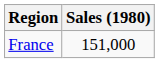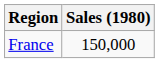France | Sales (1980): 151,000 -> 150,000
